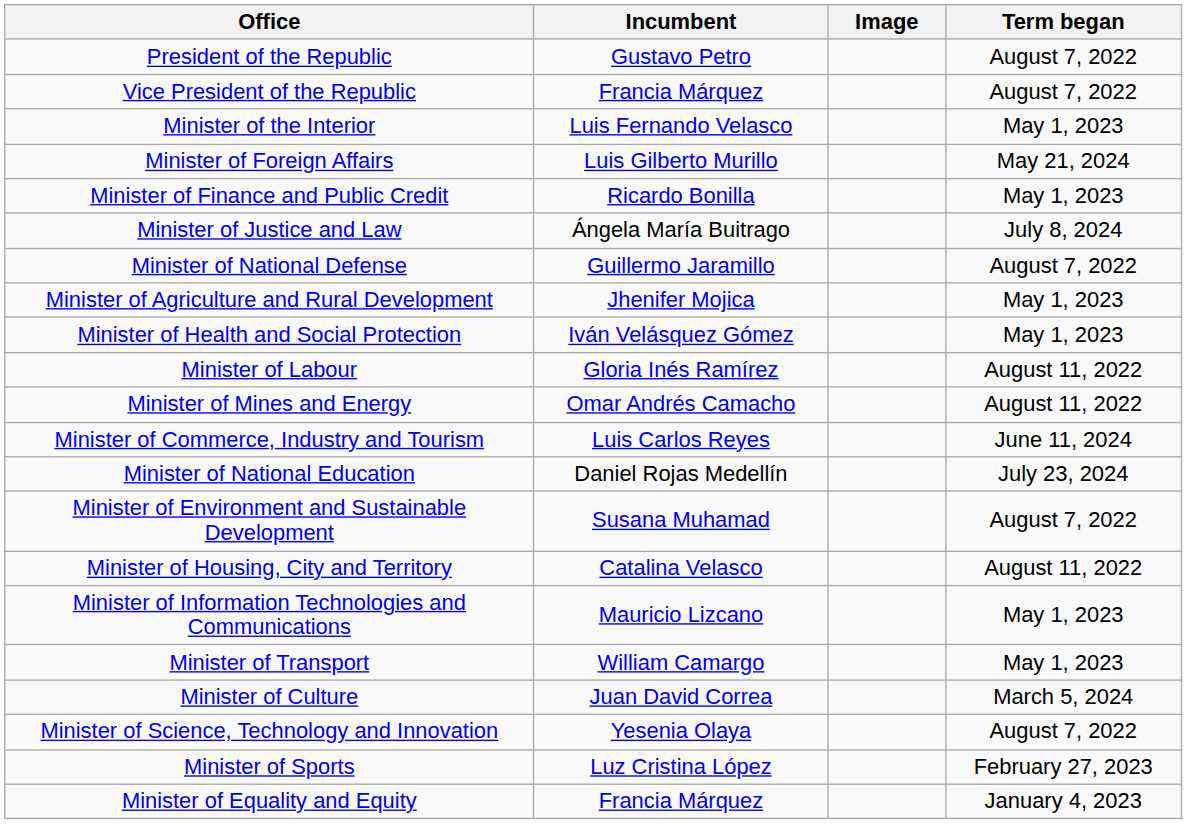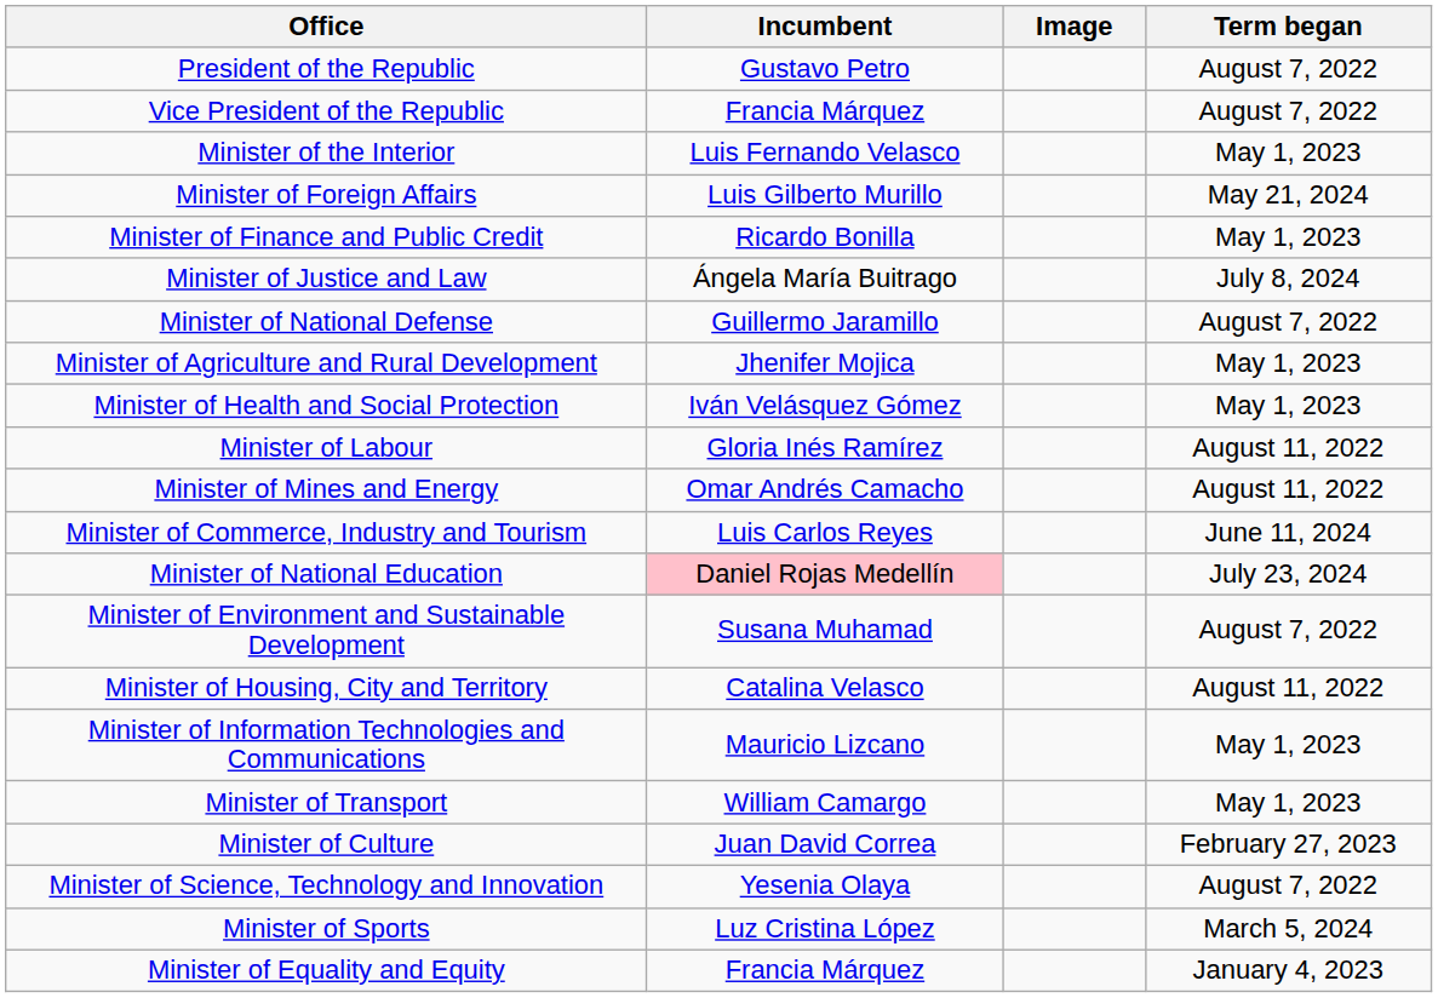Minister of National Education | Incumbent: no background -> pink background
Minister of Culture | Term began: March 5, 2024 -> February 27, 2023
Minister of Sports | Term began: February 27, 2023 -> March 5, 2024
